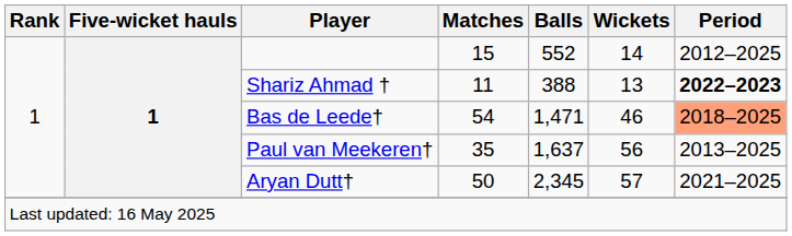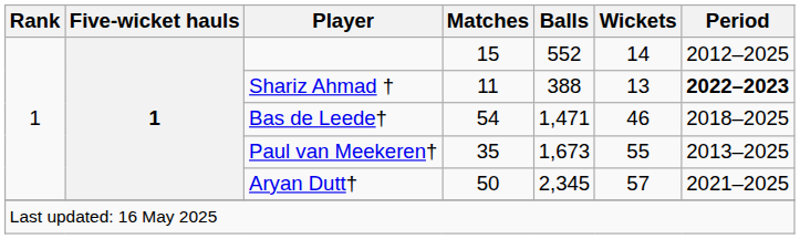Bas de Leede† | Period: lightsalmon background -> no background
Paul van Meekeren† | Balls: 1,637 -> 1,673
Paul van Meekeren† | Wickets: 56 -> 55
